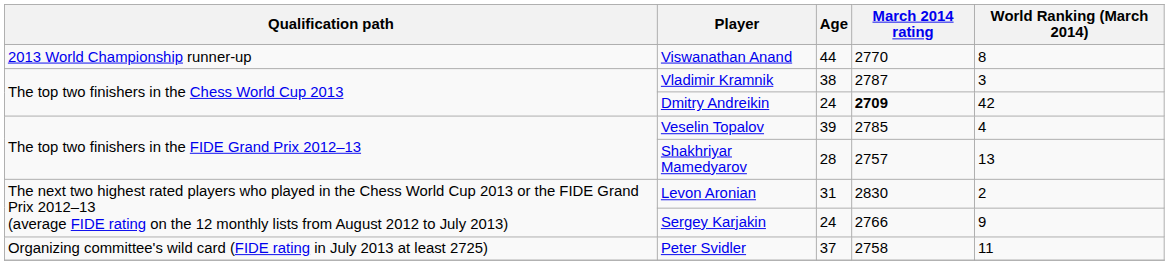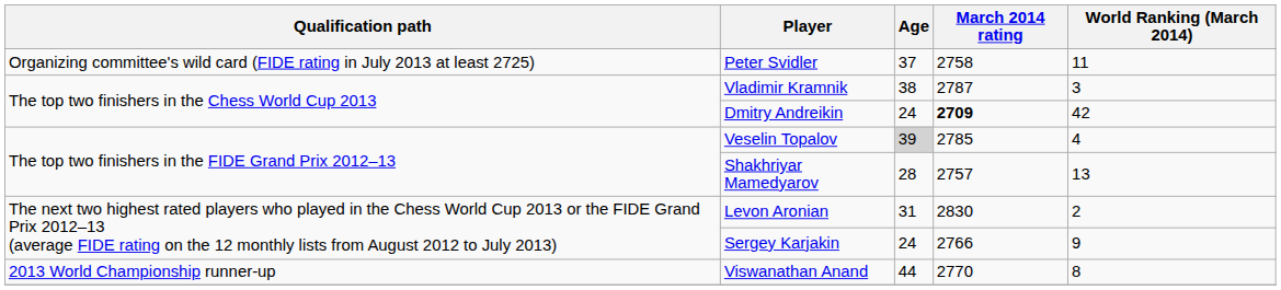rows swapped: Viswanathan Anand <-> Peter Svidler
Veselin Topalov | Age: no background -> lightgrey background
